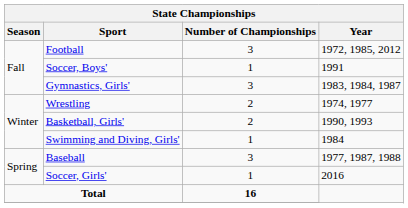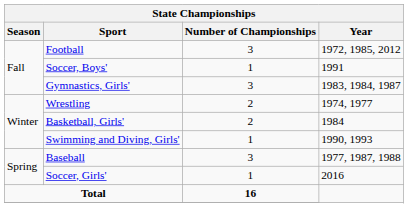Basketball, Girls' | Year: 1990, 1993 -> 1984
Swimming and Diving, Girls' | Year: 1984 -> 1990, 1993
